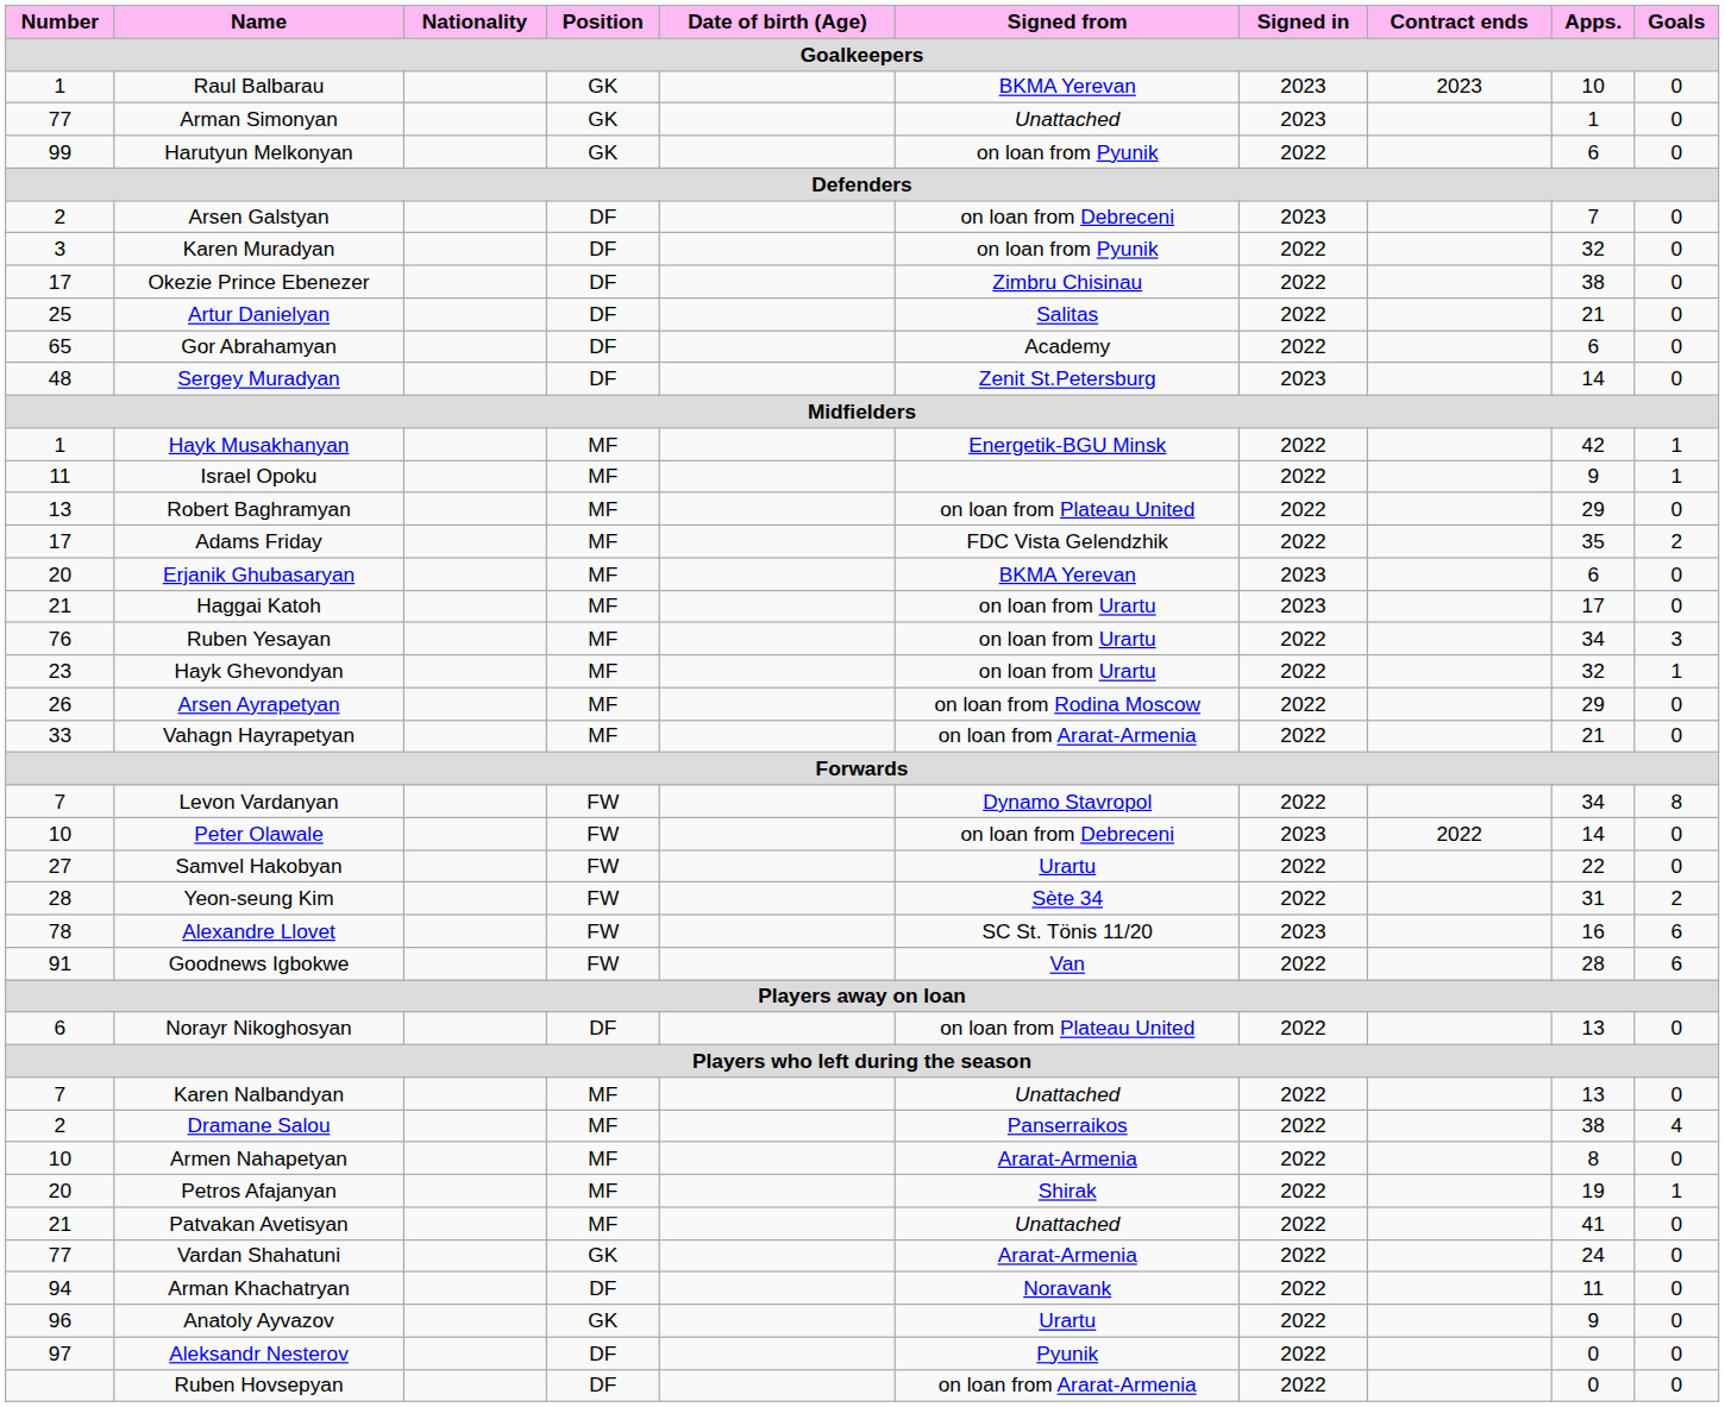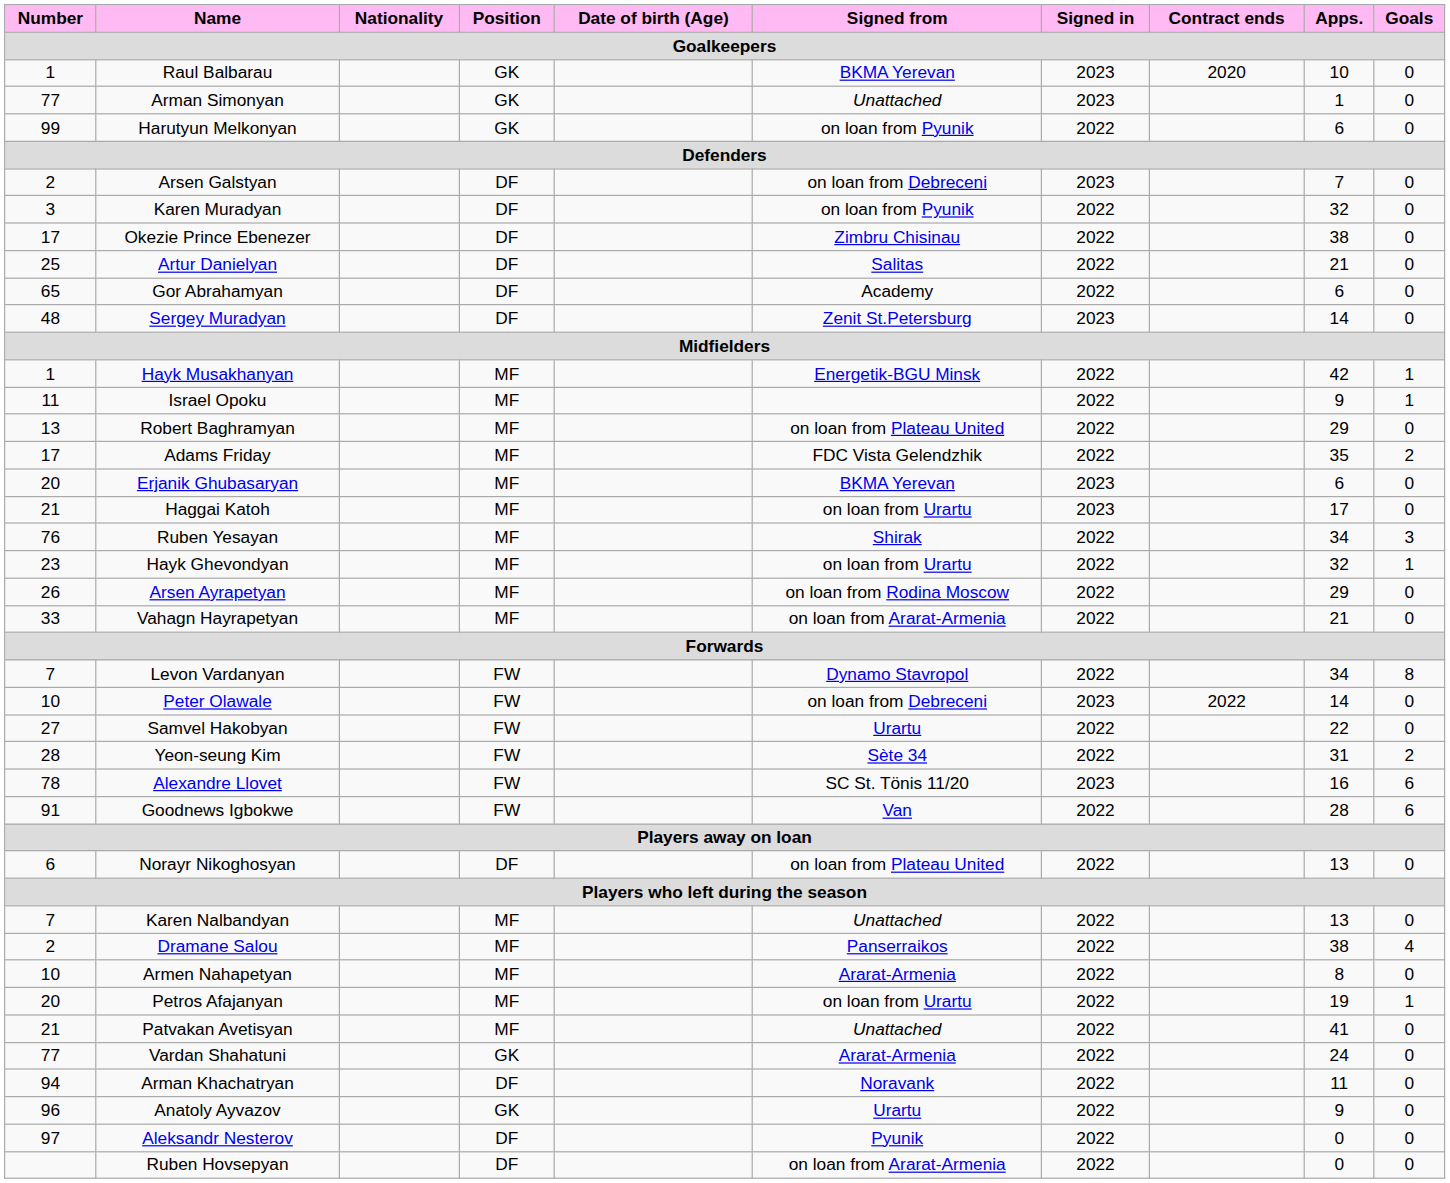Raul Balbarau | Contract ends: 2023 -> 2020
Ruben Yesayan | Signed from: on loan from Urartu -> Shirak
Petros Afajanyan | Signed from: Shirak -> on loan from Urartu
